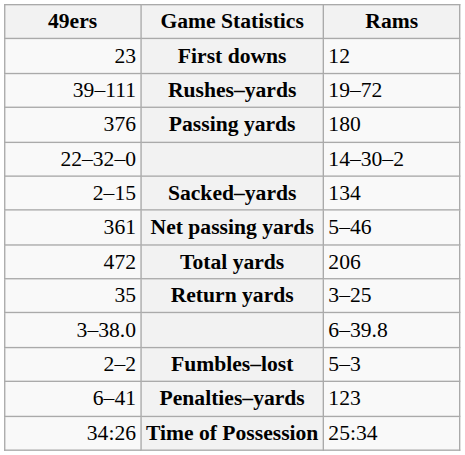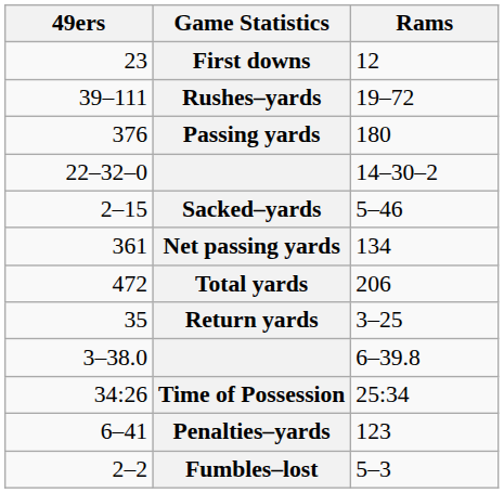Sacked–yards | Rams: 134 -> 5–46
Net passing yards | Rams: 5–46 -> 134
rows swapped: Fumbles–lost <-> Time of Possession
